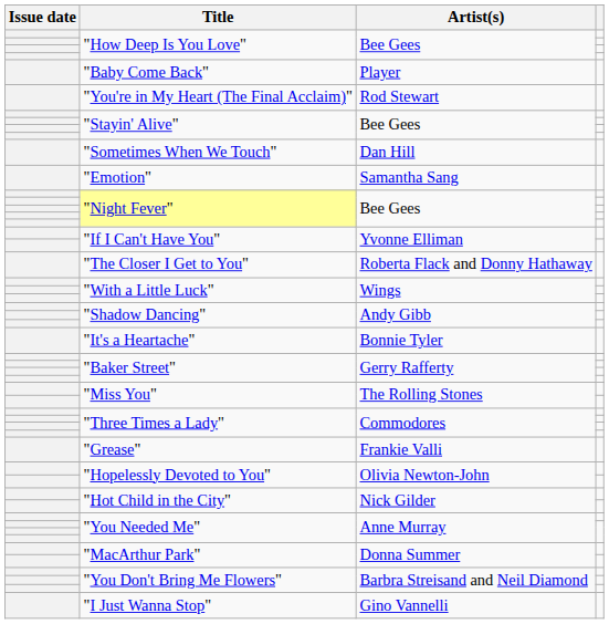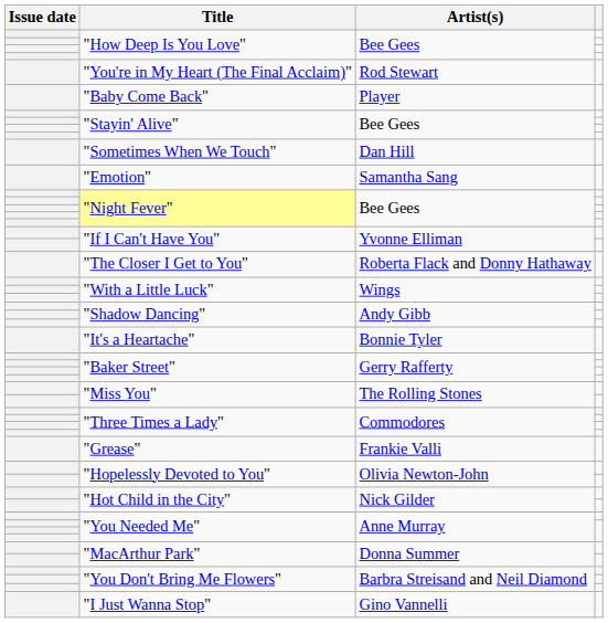rows swapped: "You're in My Heart (The Final Acclaim)" <-> "Baby Come Back"
